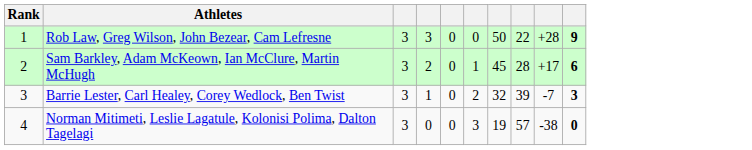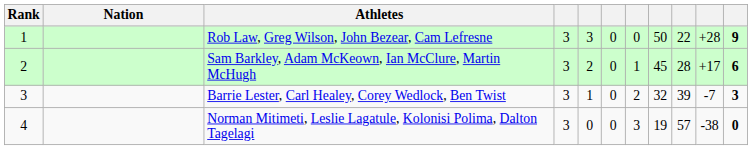+ column: Nation
